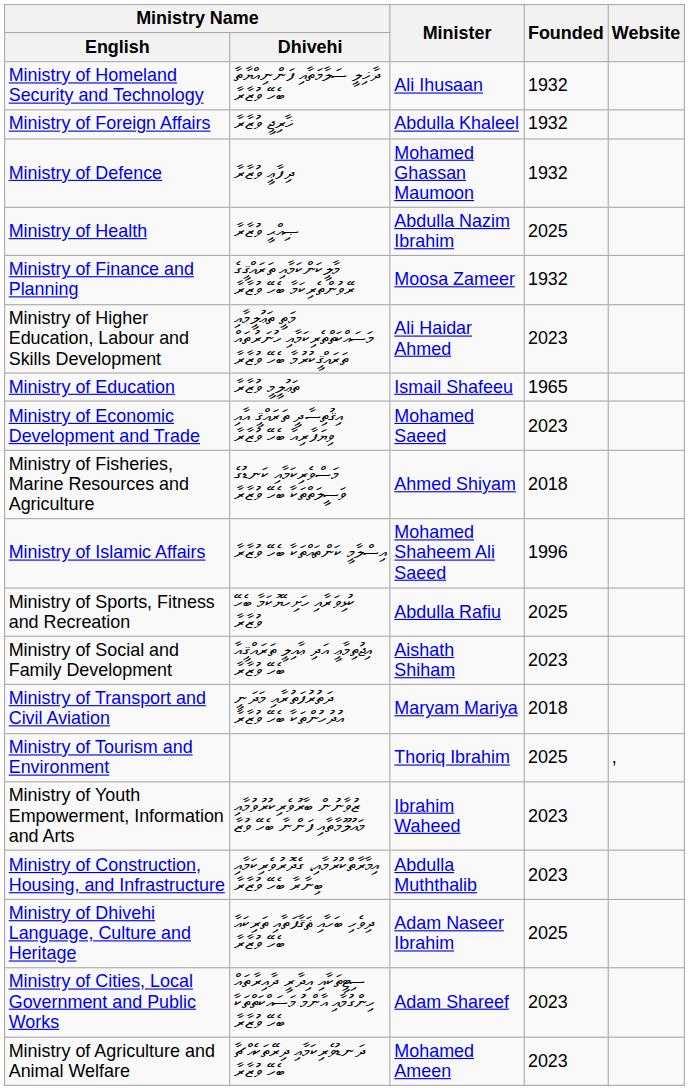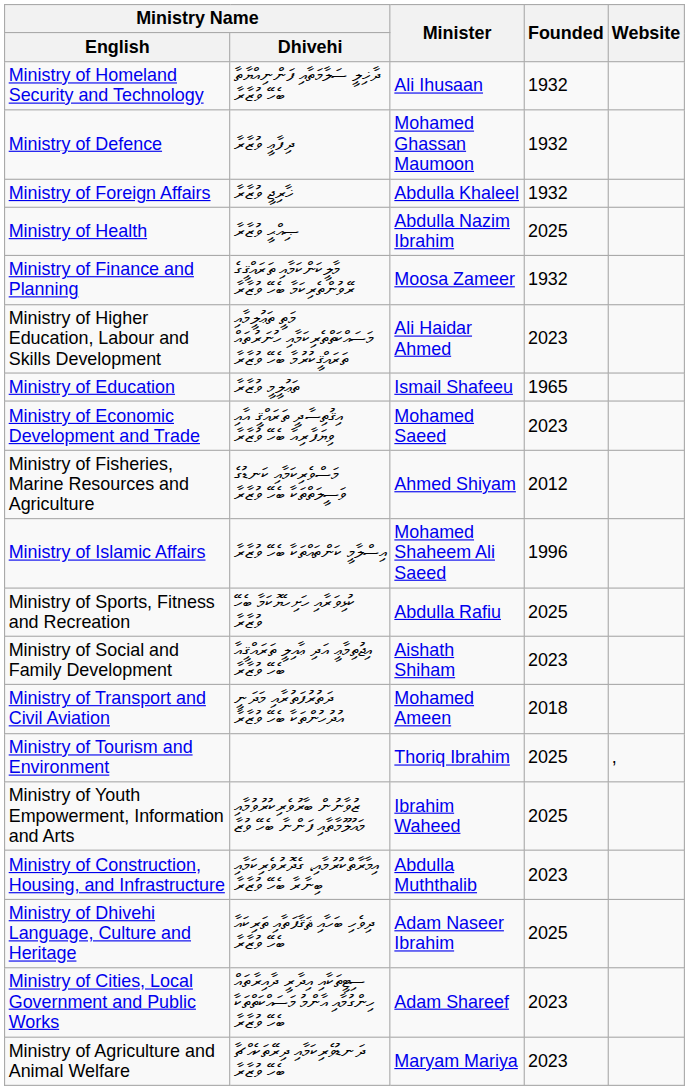rows swapped: Ministry of Foreign Affairs <-> Ministry of Defence
Ministry of Fisheries, Marine Resources and Agriculture | Founded: 2018 -> 2012
Ministry of Transport and Civil Aviation | Minister: Maryam Mariya -> Mohamed Ameen
Ministry of Youth Empowerment, Information and Arts | Founded: 2023 -> 2025
Ministry of Agriculture and Animal Welfare | Minister: Mohamed Ameen -> Maryam Mariya
